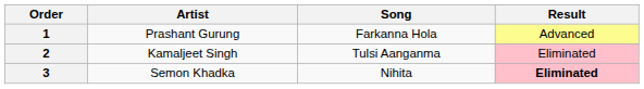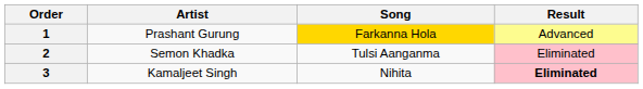1 | Song: no background -> gold background
2 | Artist: Kamaljeet Singh -> Semon Khadka
3 | Artist: Semon Khadka -> Kamaljeet Singh
